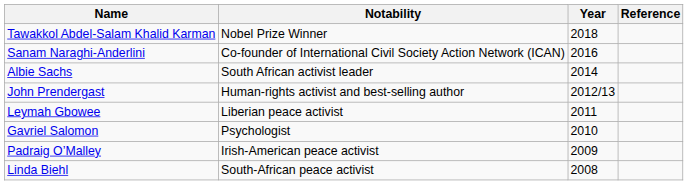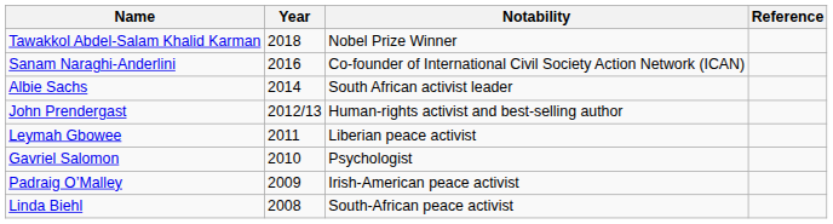columns swapped: Year <-> Notability
